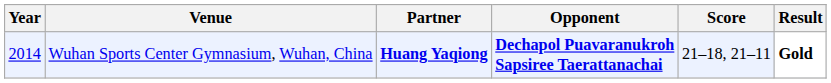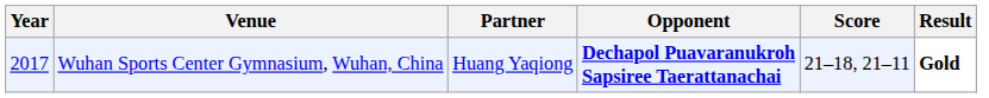Wuhan Sports Center Gymnasium, Wuhan, China | Year: 2014 -> 2017
Wuhan Sports Center Gymnasium, Wuhan, China | Partner: bold -> normal
